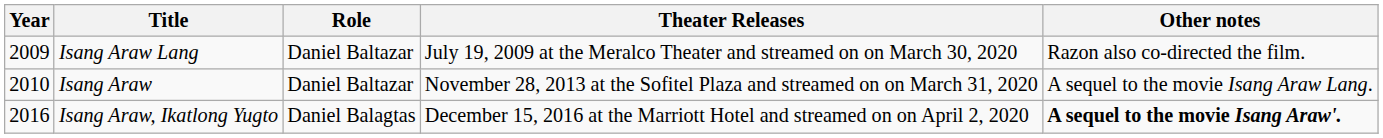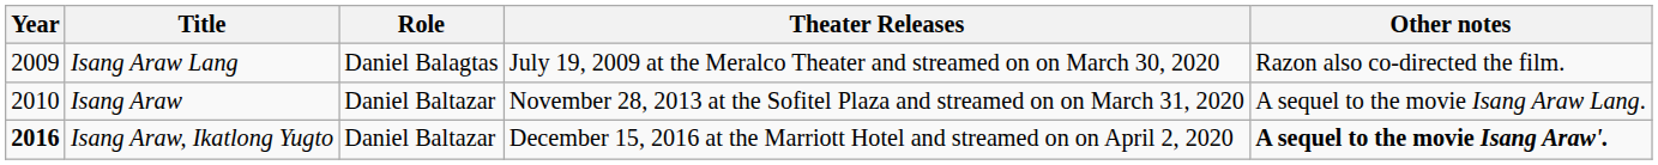Isang Araw Lang | Role: Daniel Baltazar -> Daniel Balagtas
Isang Araw, Ikatlong Yugto | Year: normal -> bold
Isang Araw, Ikatlong Yugto | Role: Daniel Balagtas -> Daniel Baltazar
